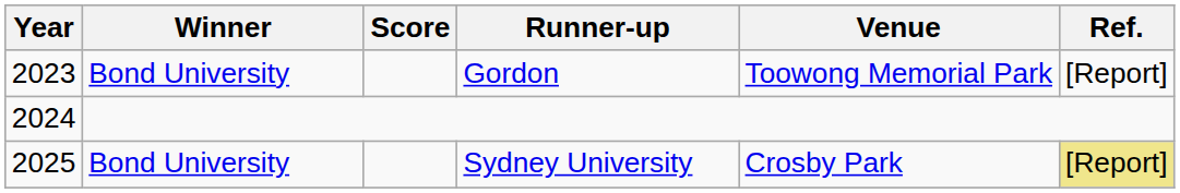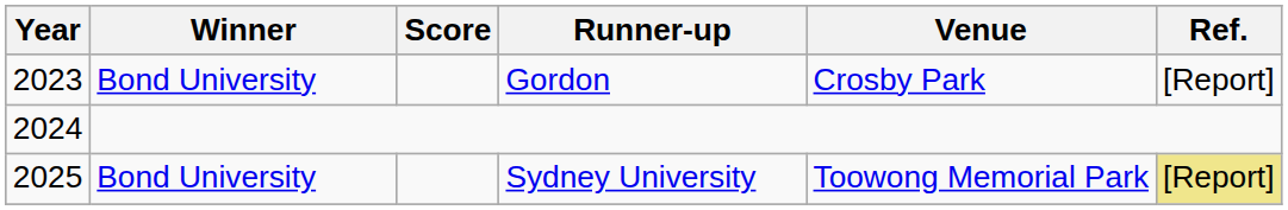Gordon | Venue: Toowong Memorial Park -> Crosby Park
Sydney University | Venue: Crosby Park -> Toowong Memorial Park
